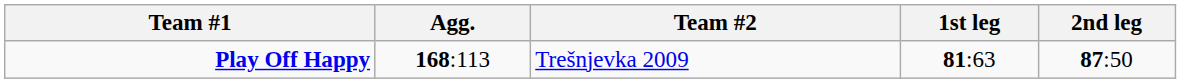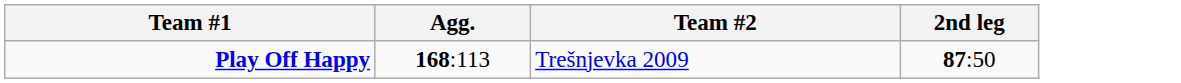- column: 1st leg | 81:63
